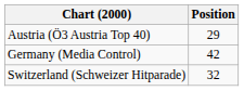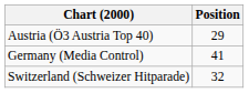Germany (Media Control) | Position: 42 -> 41
